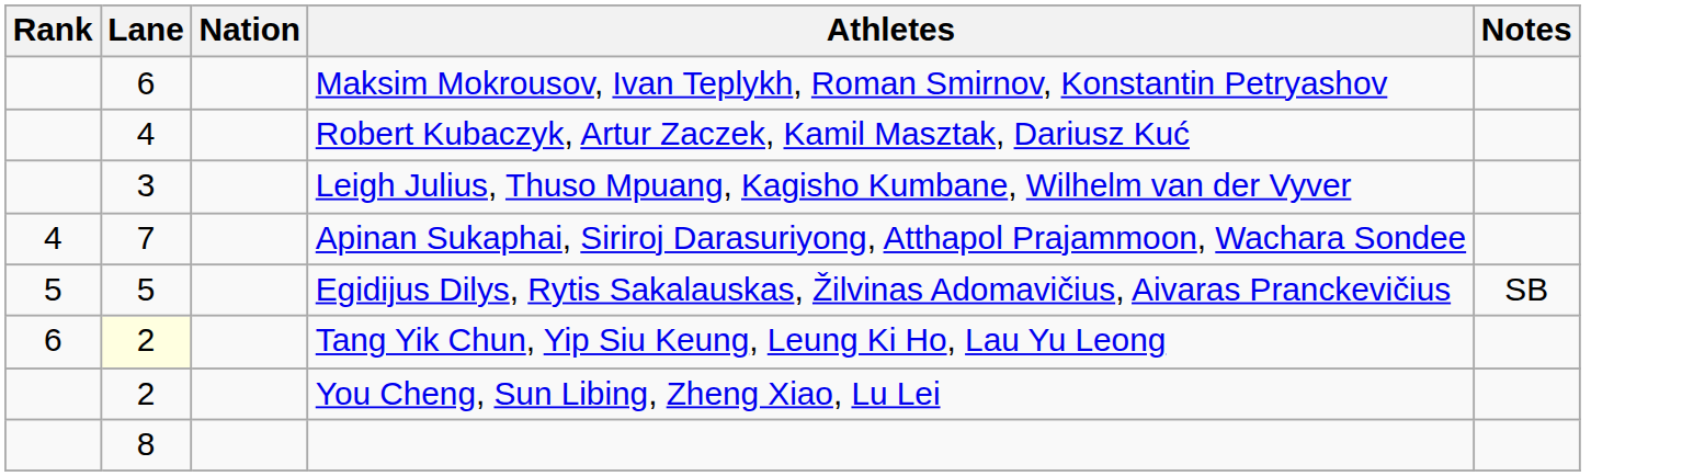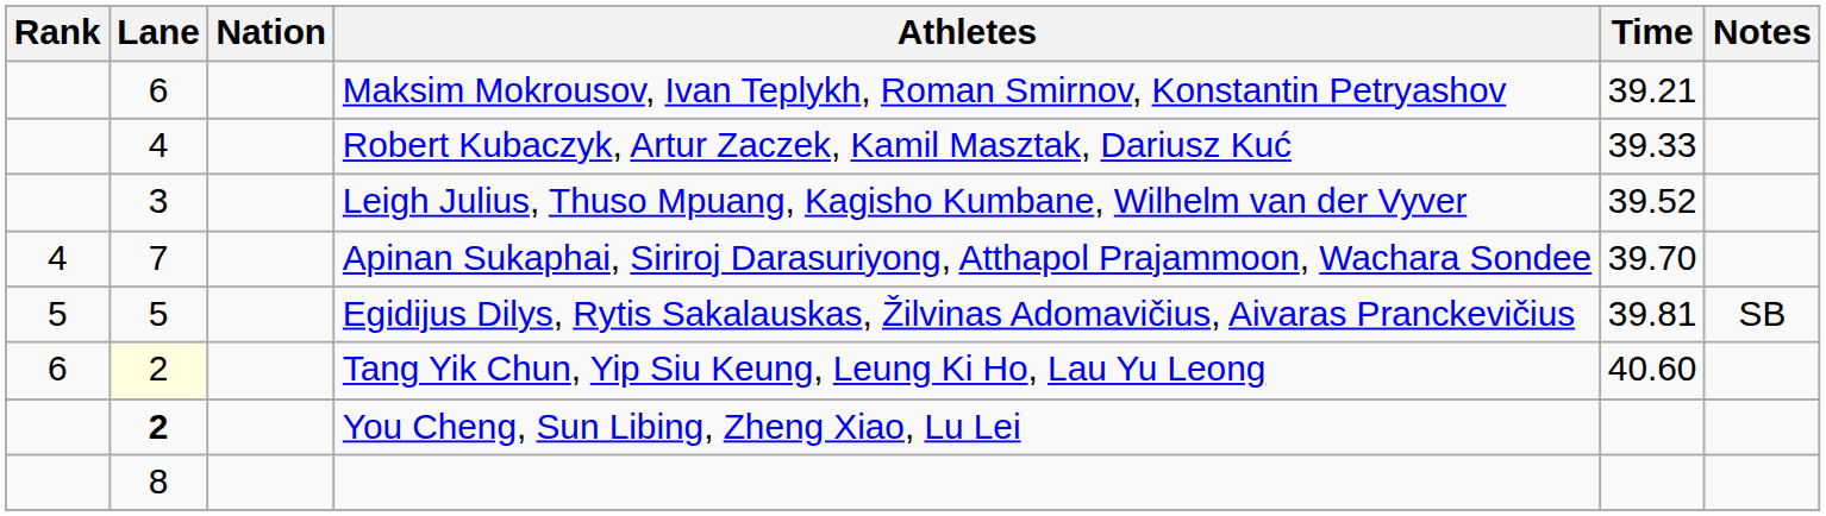+ column: Time | 39.21 | 39.33 | 39.52 | 39.70 | 39.81 | 40.60
You Cheng, Sun Libing, Zheng Xiao, Lu Lei | Lane: normal -> bold
